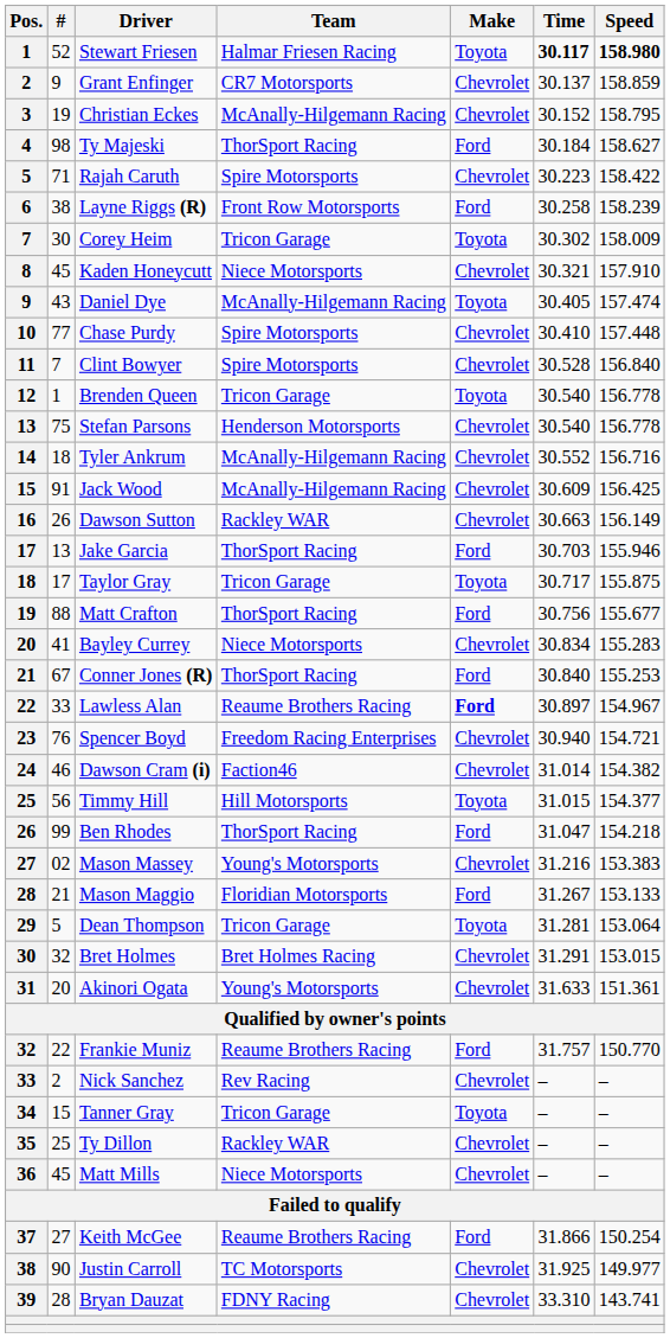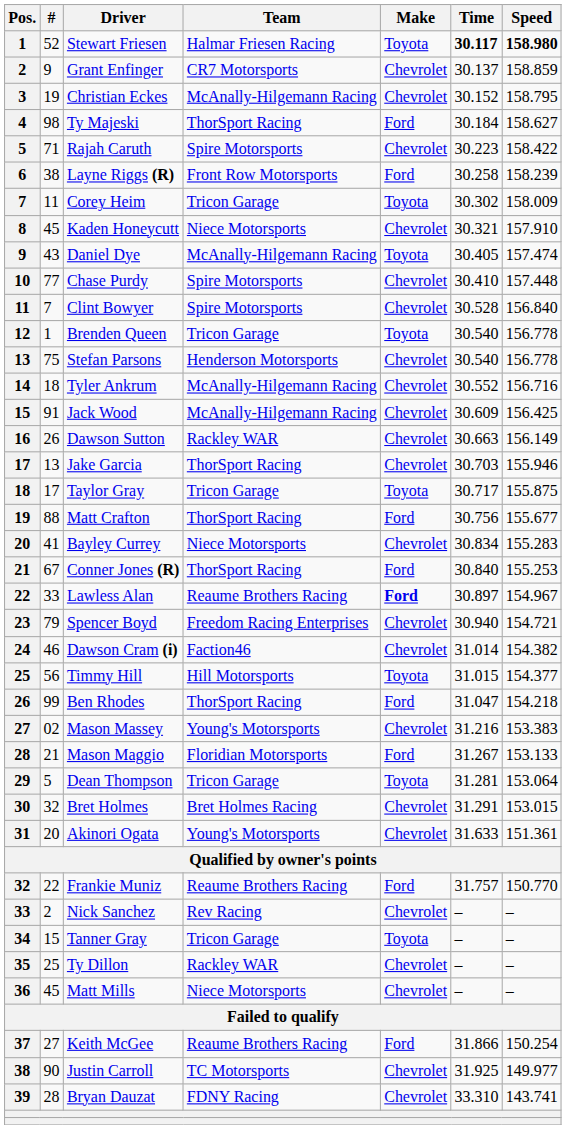Corey Heim | #: 30 -> 11
Jake Garcia | Make: Ford -> Chevrolet
Spencer Boyd | #: 76 -> 79
